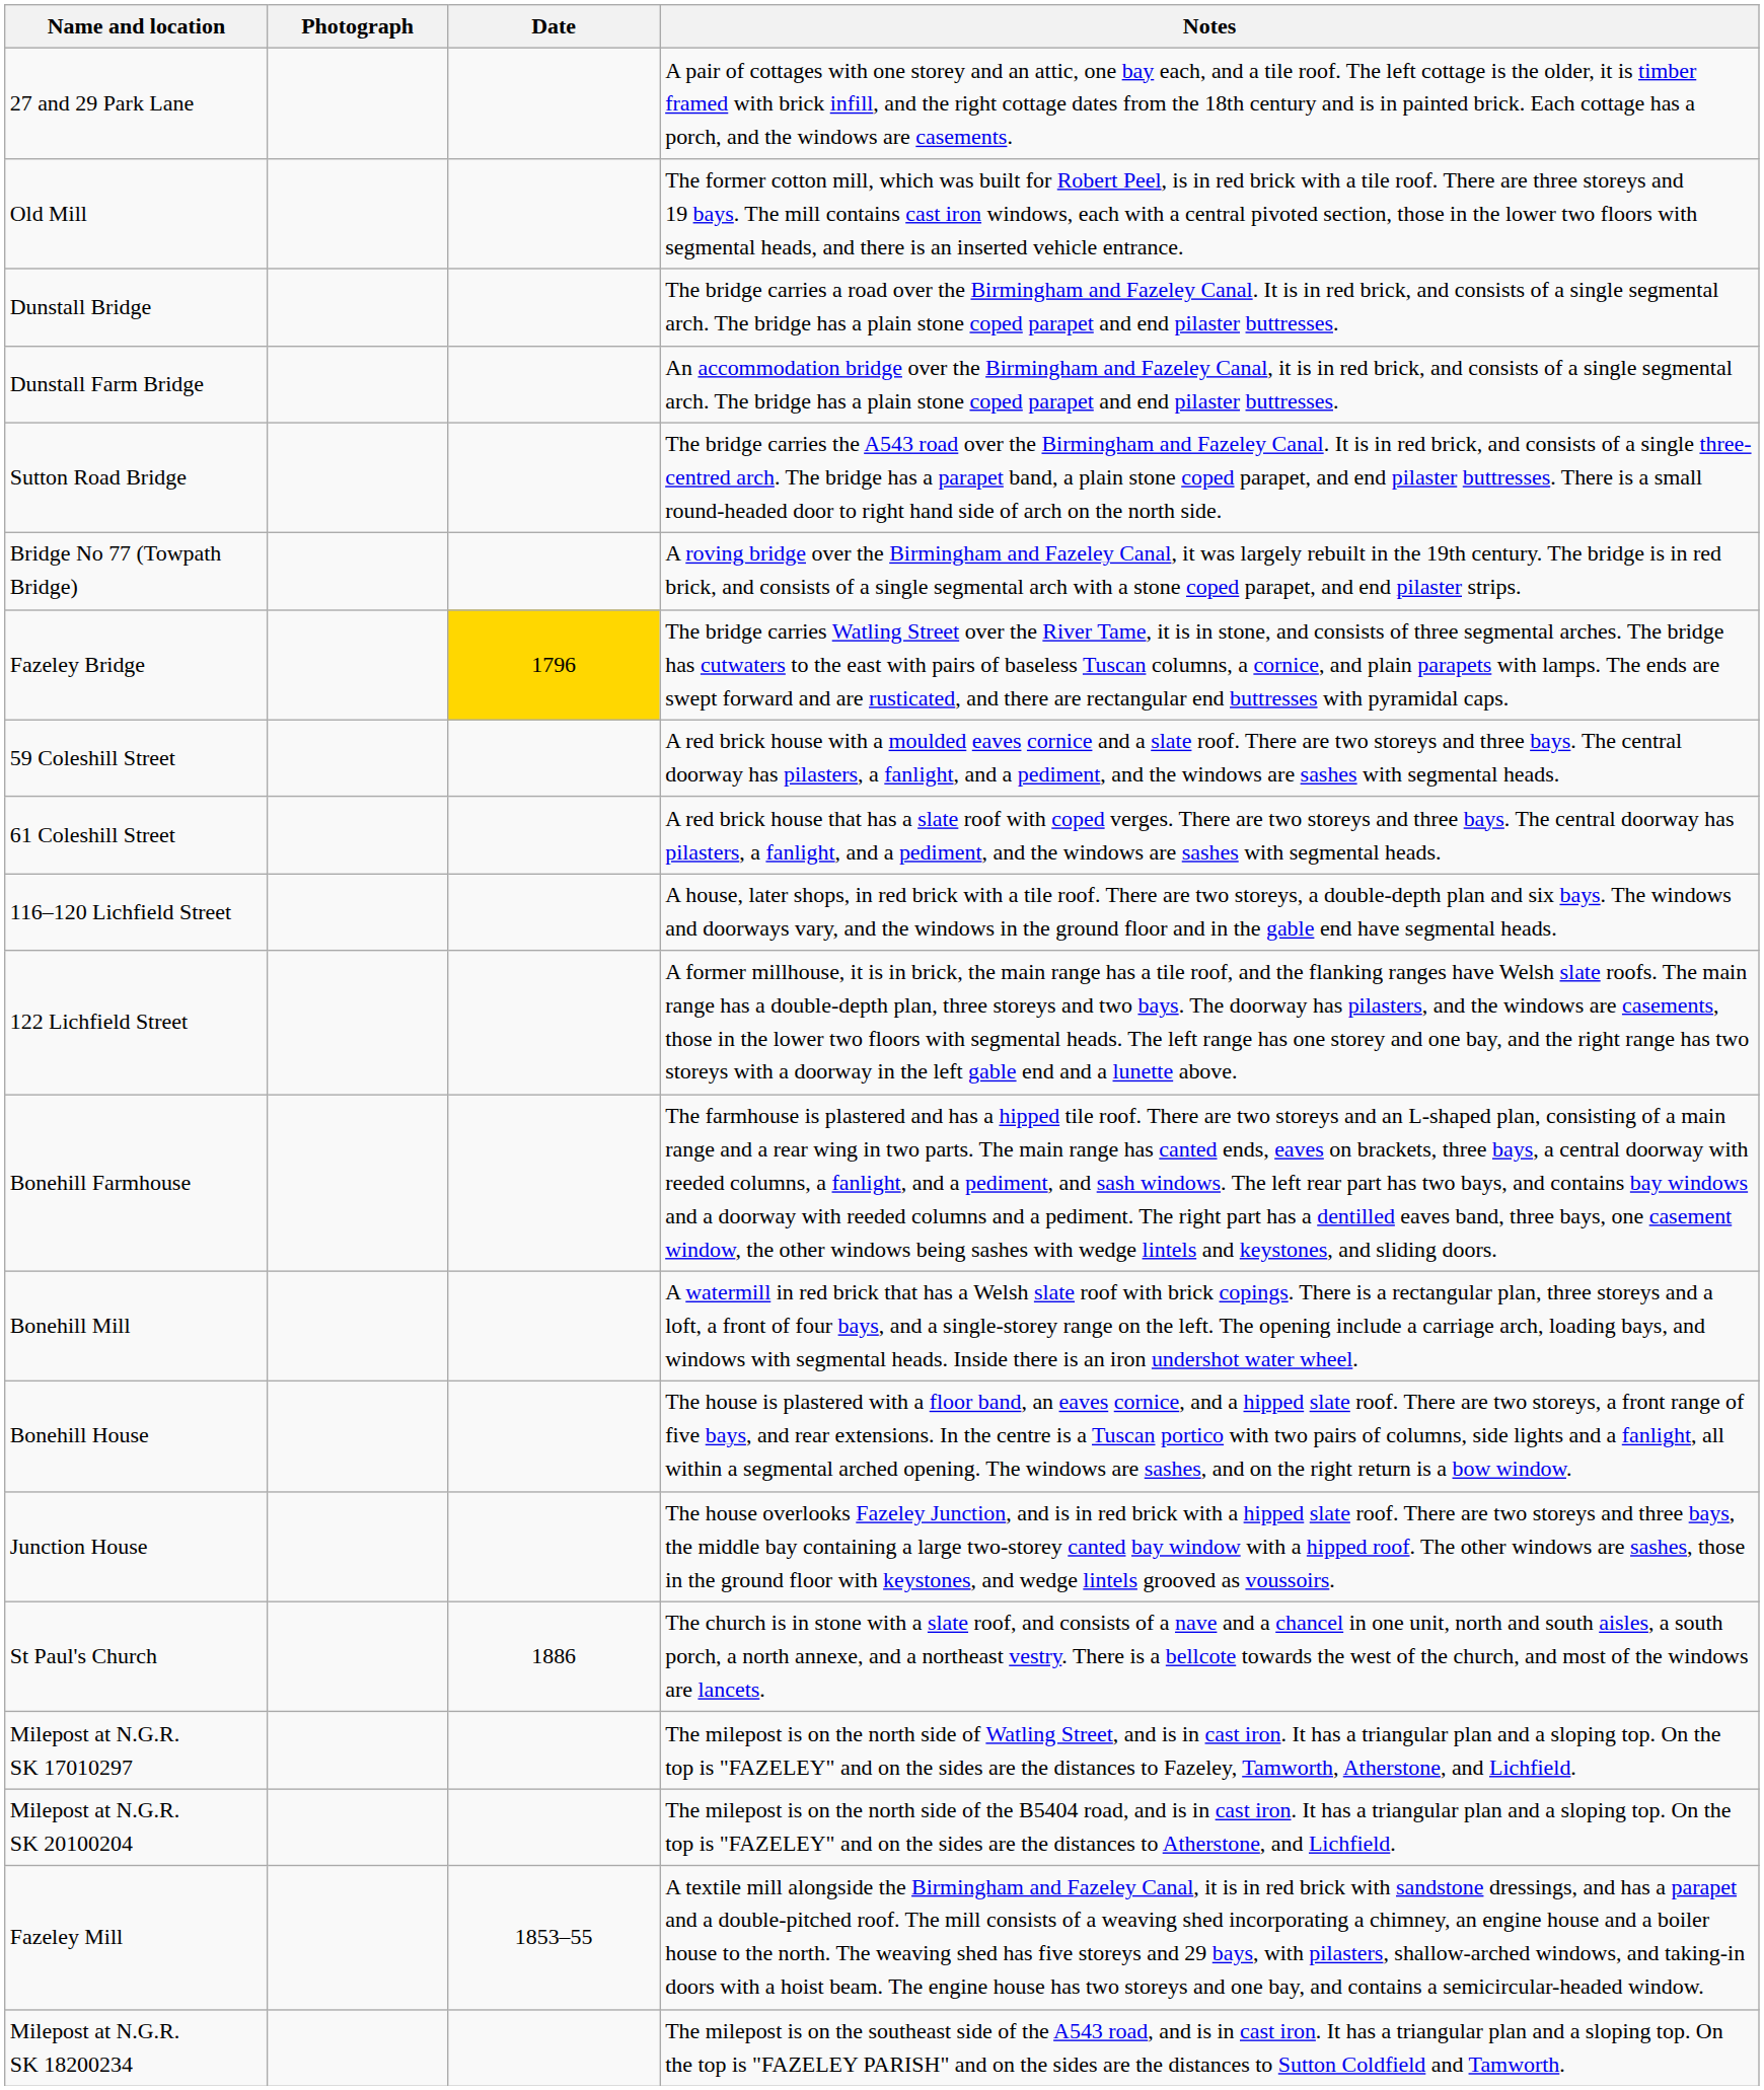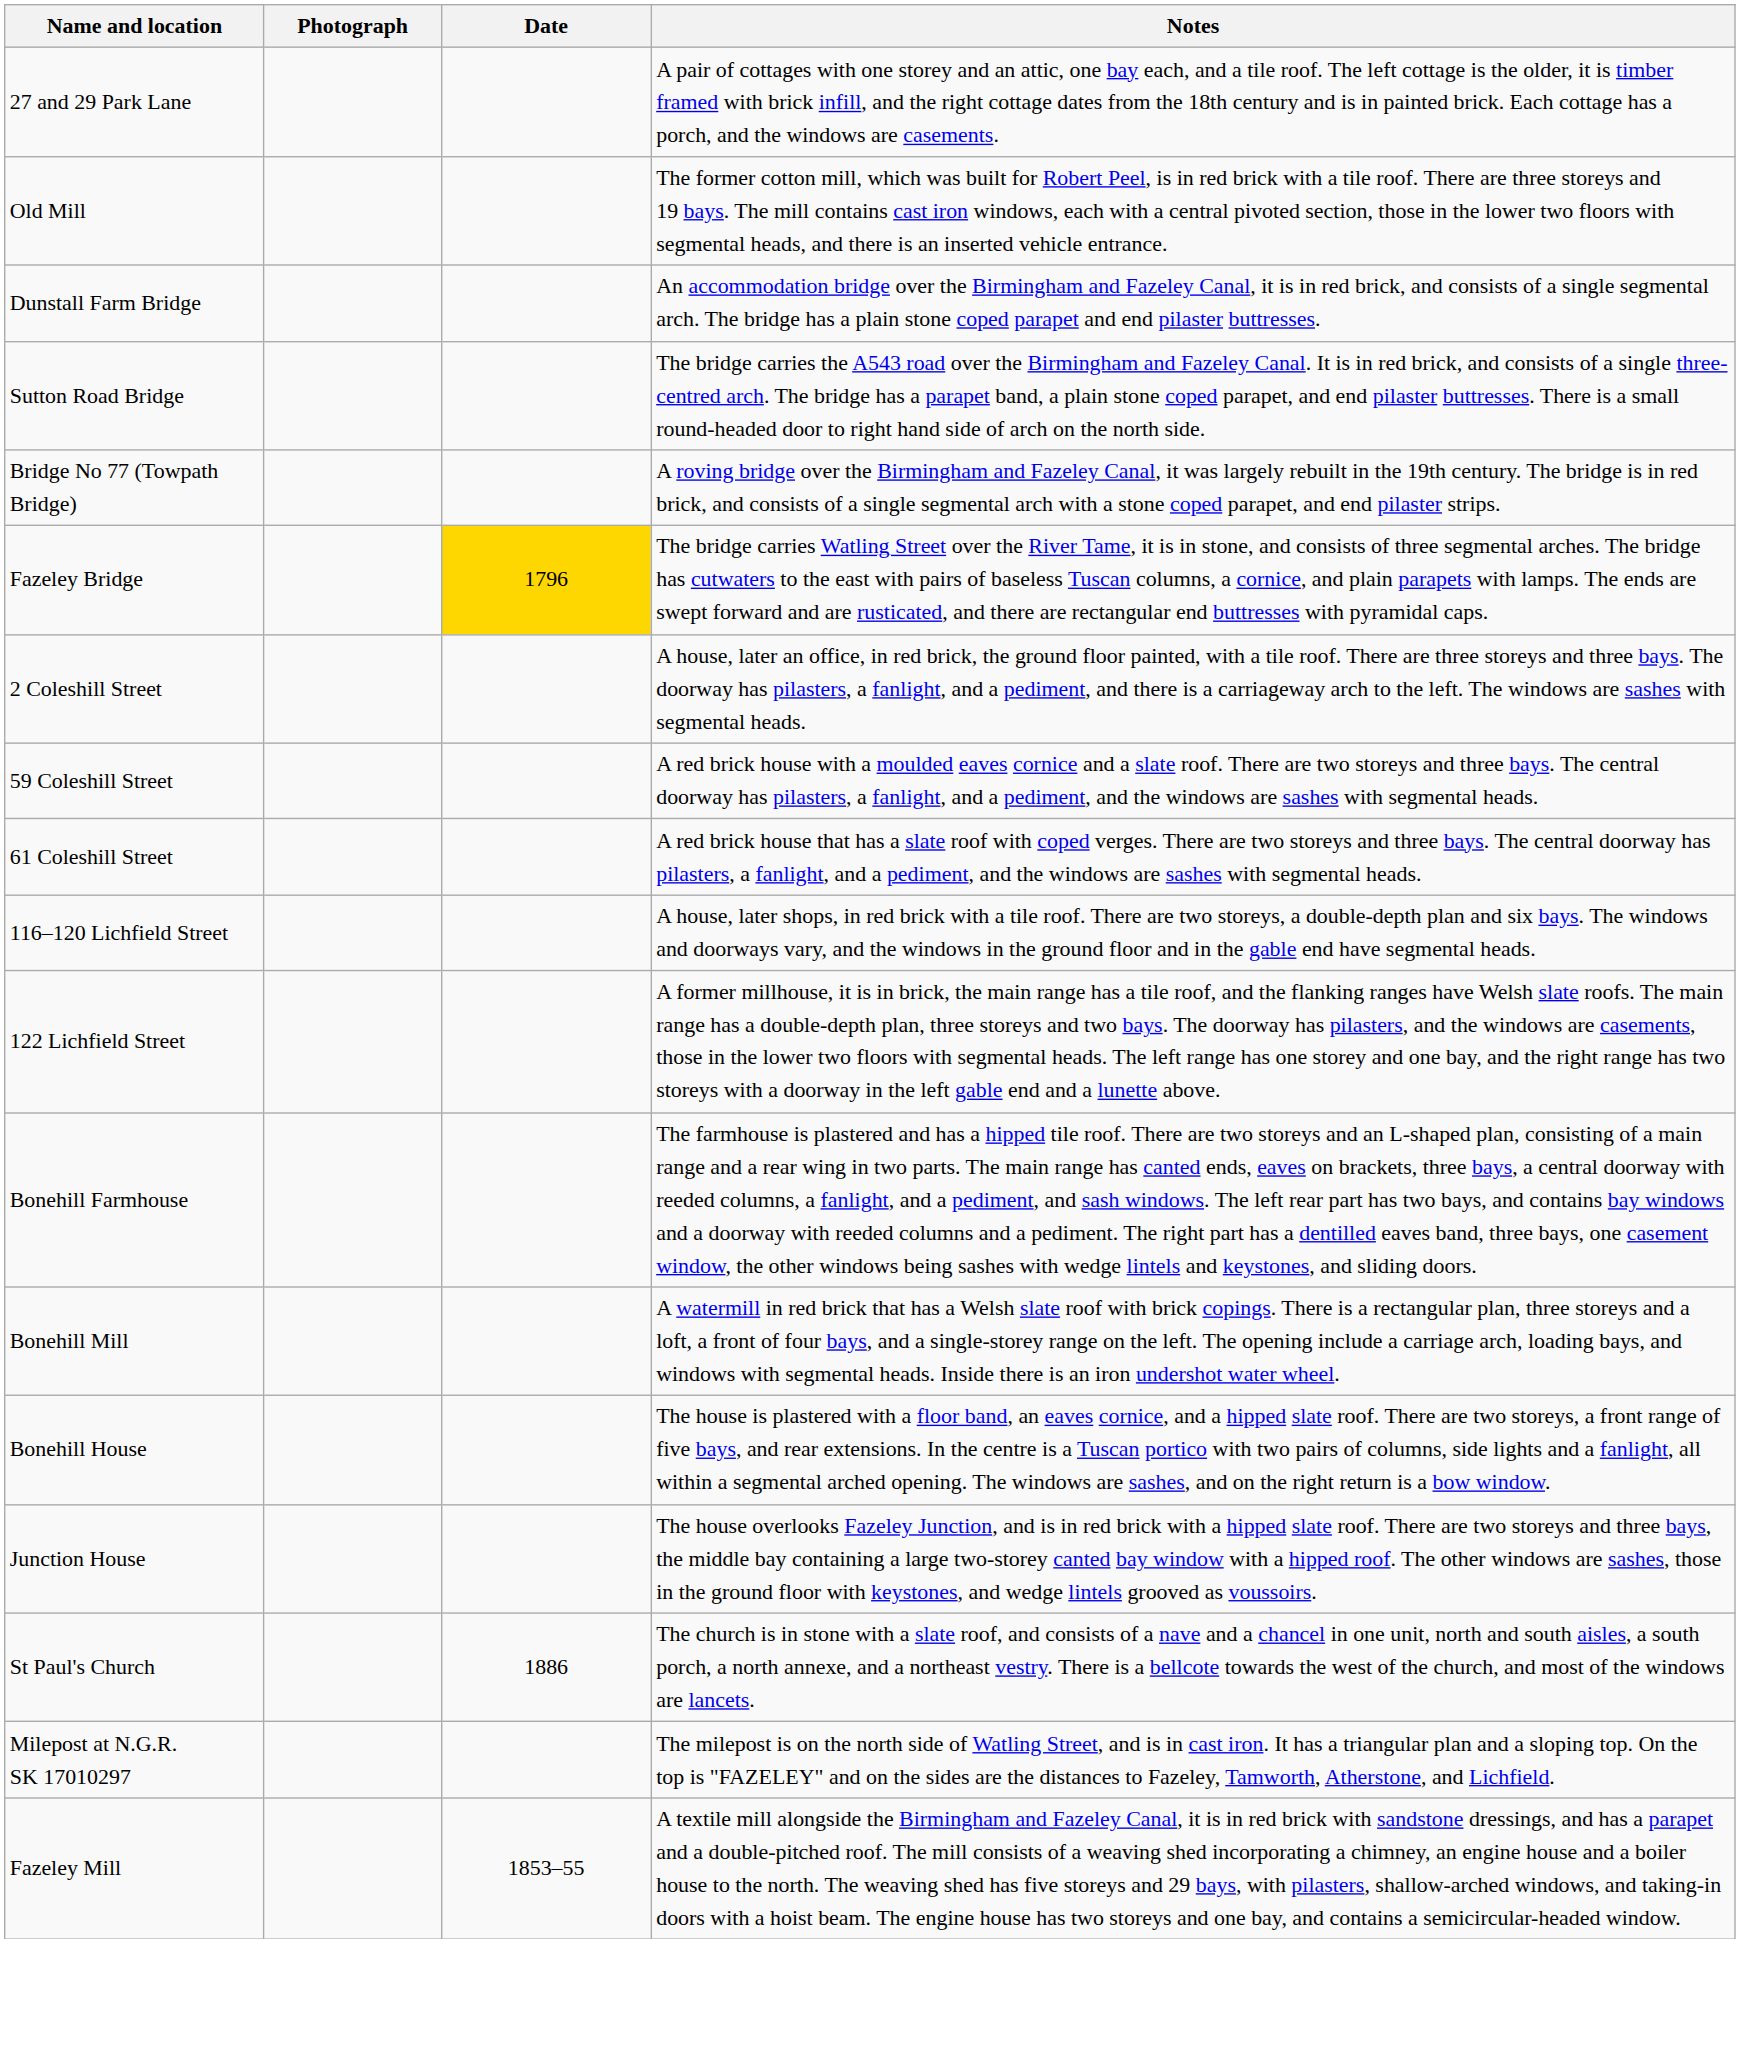- row: Dunstall Bridge | The bridge carries a road over the Birmingham and Fazeley Canal. It is in red brick, and consists of a single segmental arch. The bridge has a plain stone coped parapet and end pilaster buttresses.
+ row: 2 Coleshill Street | A house, later an office, in red brick, the ground floor painted, with a tile roof. There are three storeys and three bays. The doorway has pilasters, a fanlight, and a pediment, and there is a carriageway arch to the left. The windows are sashes with segmental heads.
- row: Milepost at N.G.R. SK 20100204 | The milepost is on the north side of the B5404 road, and is in cast iron. It has a triangular plan and a sloping top. On the top is "FAZELEY" and on the sides are the distances to Atherstone, and Lichfield.
- row: Milepost at N.G.R. SK 18200234 | The milepost is on the southeast side of the A543 road, and is in cast iron. It has a triangular plan and a sloping top. On the top is "FAZELEY PARISH" and on the sides are the distances to Sutton Coldfield and Tamworth.
